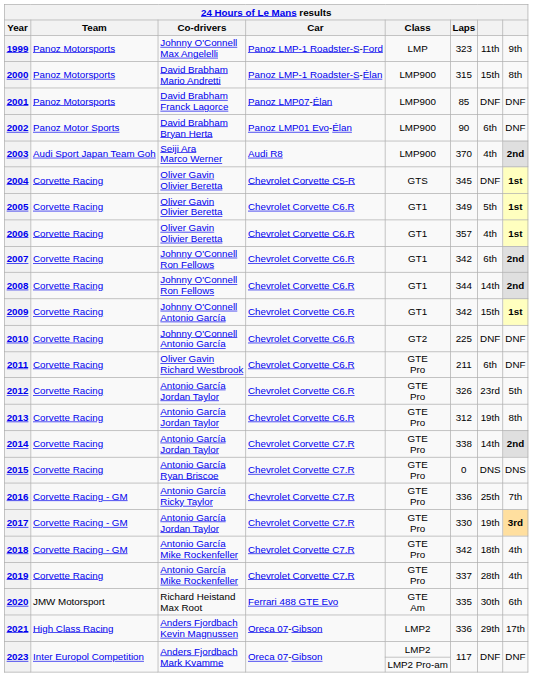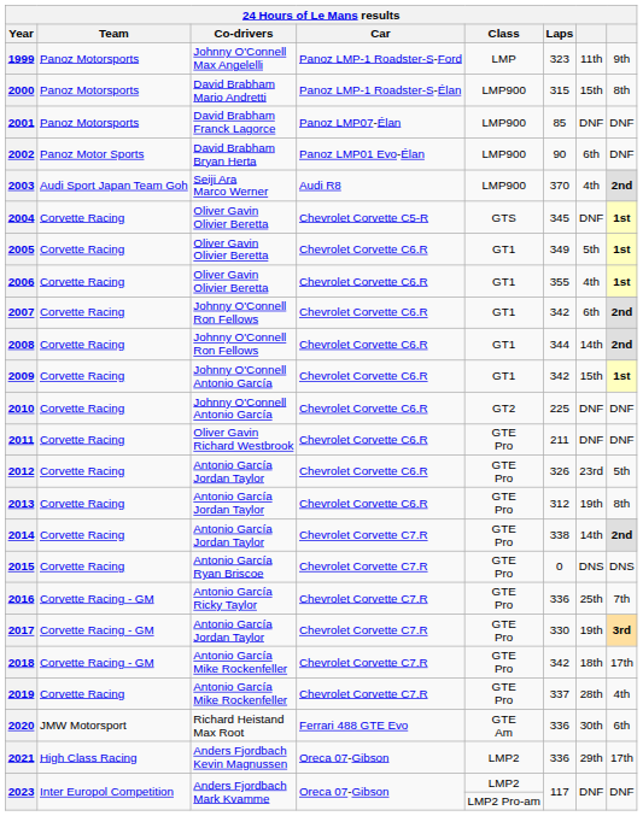2006 | Laps: 357 -> 355
2011 | column 7: 6th -> DNF
2018 | column 8: 4th -> 17th
2020 | Laps: 335 -> 336
